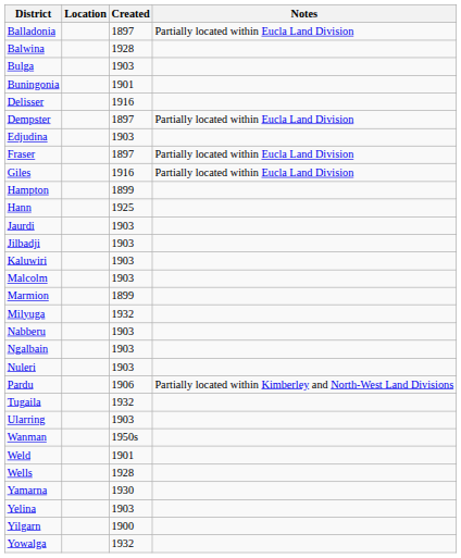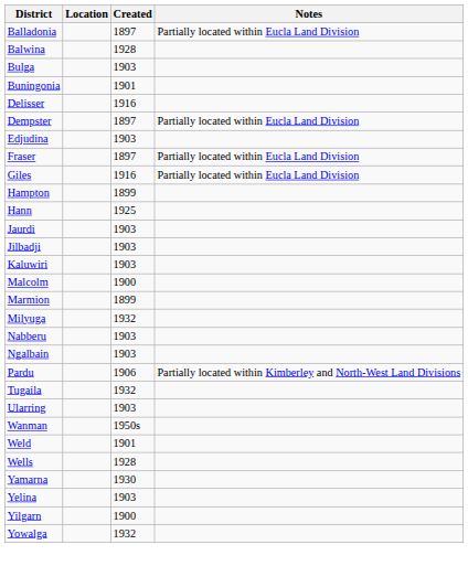Malcolm | Created: 1903 -> 1900
- row: Nuleri | 1903
